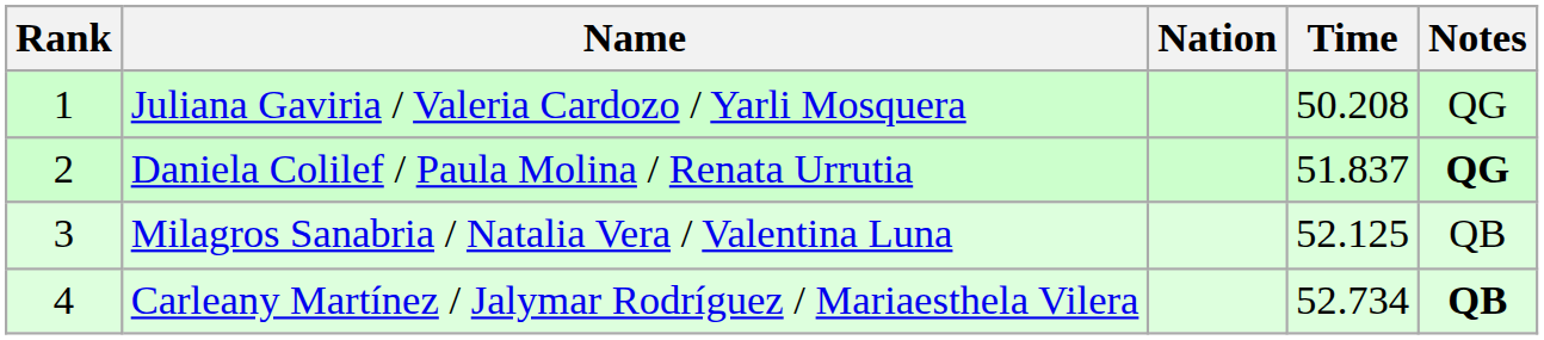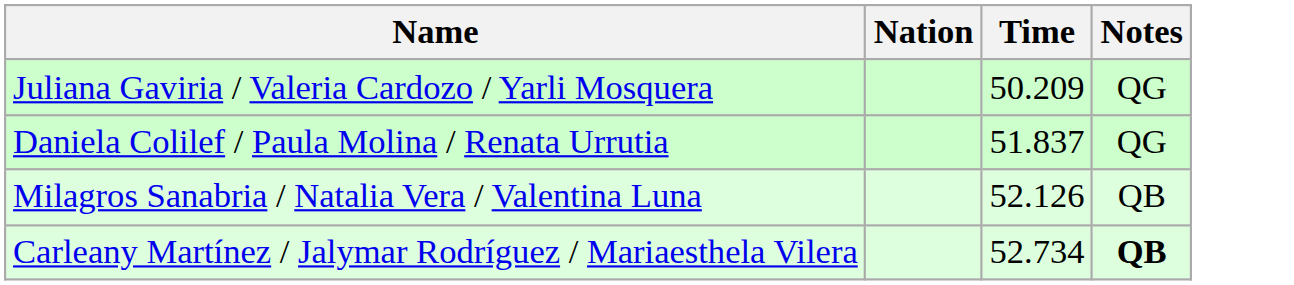- column: Rank | 1 | 2 | 3 | 4
Juliana Gaviria / Valeria Cardozo / Yarli Mosquera | Time: 50.208 -> 50.209
Daniela Colilef / Paula Molina / Renata Urrutia | Notes: bold -> normal
Milagros Sanabria / Natalia Vera / Valentina Luna | Time: 52.125 -> 52.126
